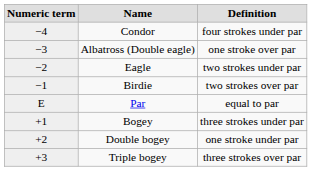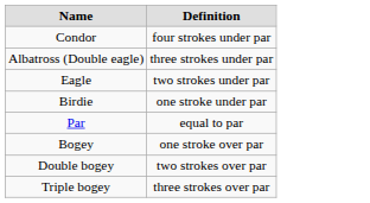- column: Numeric term | −4 | −3 | −2 | −1 | E | +1 | +2 | +3
Albatross (Double eagle) | Definition: one stroke over par -> three strokes under par
Birdie | Definition: two strokes over par -> one stroke under par
Bogey | Definition: three strokes under par -> one stroke over par
Double bogey | Definition: one stroke under par -> two strokes over par
